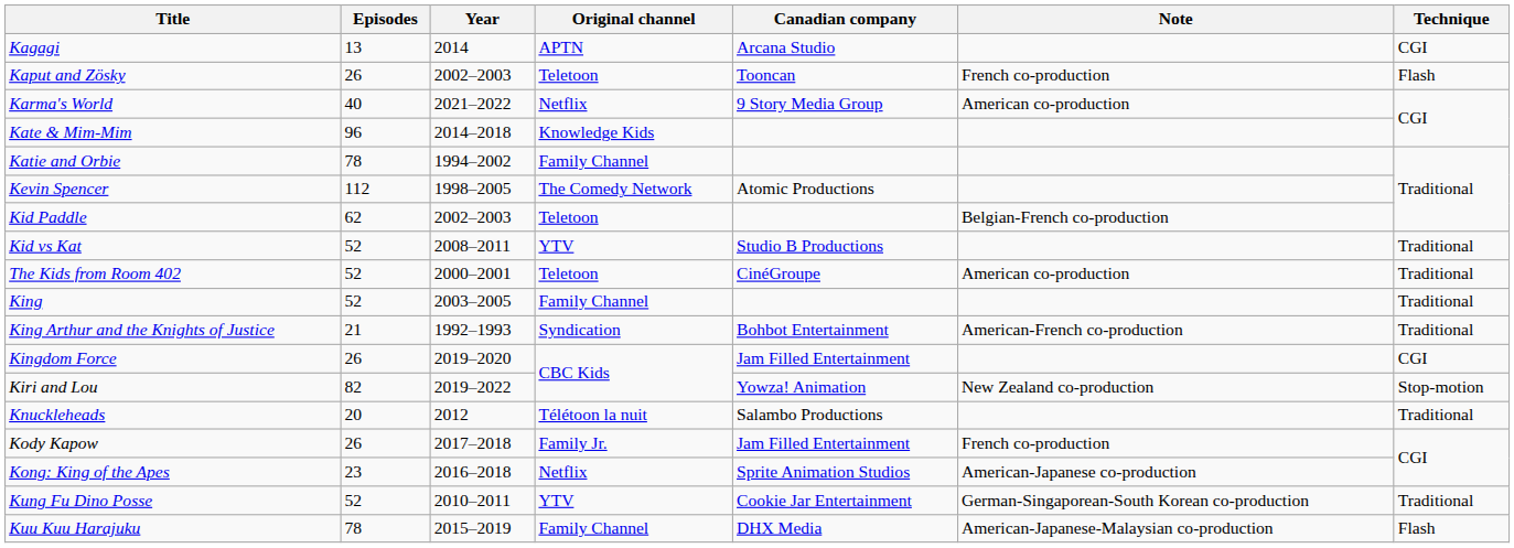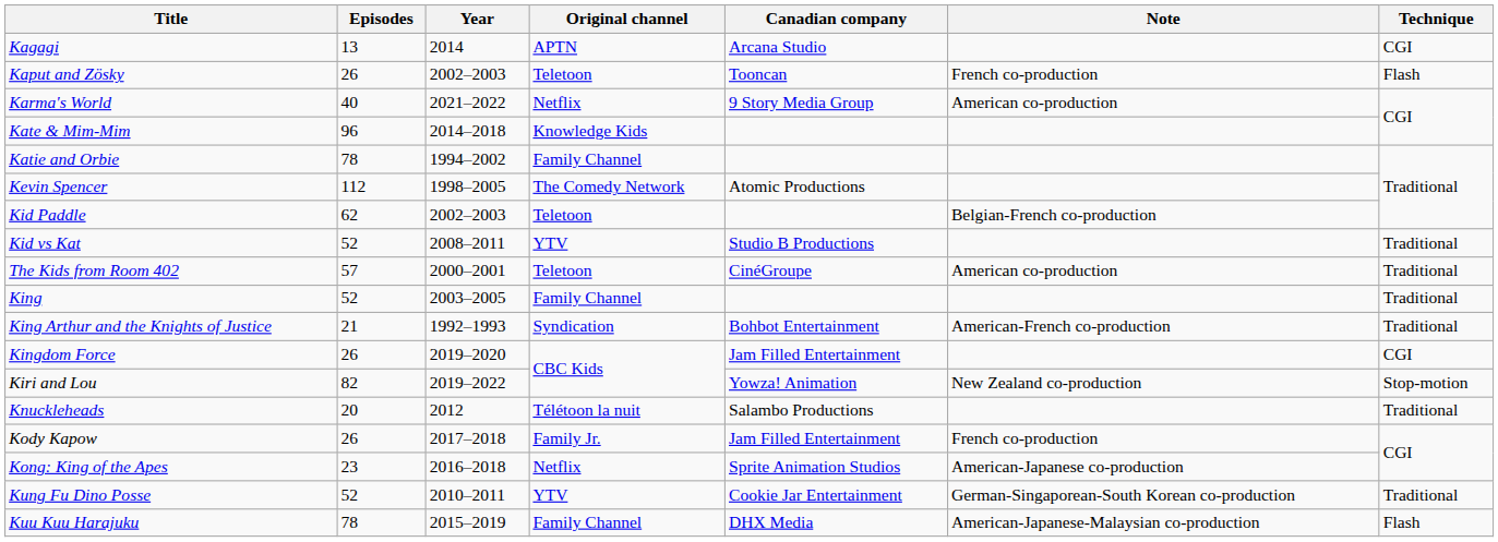The Kids from Room 402 | Episodes: 52 -> 57
